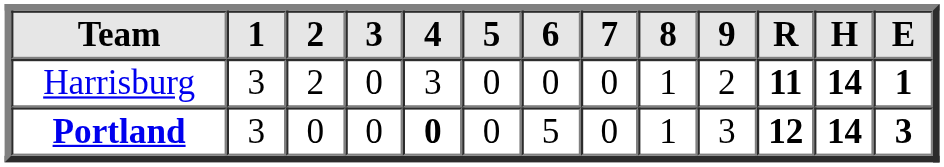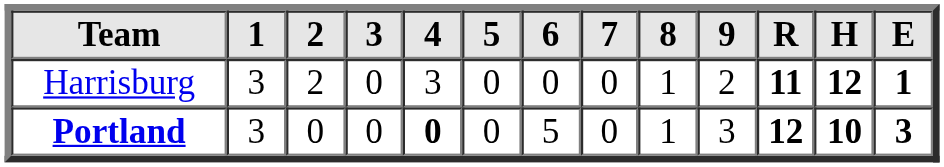Harrisburg | H: 14 -> 12
Portland | H: 14 -> 10
